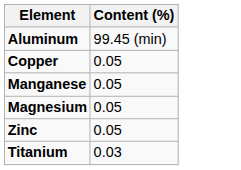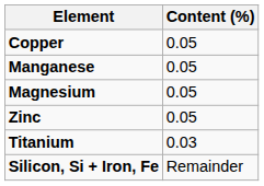- row: Aluminum | 99.45 (min)
+ row: Silicon, Si + Iron, Fe | Remainder
